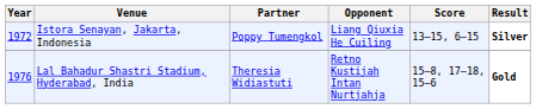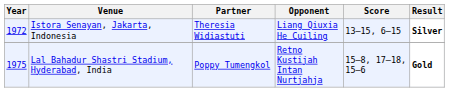Istora Senayan, Jakarta, Indonesia | Partner: Poppy Tumengkol -> Theresia Widiastuti
Lal Bahadur Shastri Stadium, Hyderabad, India | Year: 1976 -> 1975
Lal Bahadur Shastri Stadium, Hyderabad, India | Partner: Theresia Widiastuti -> Poppy Tumengkol
